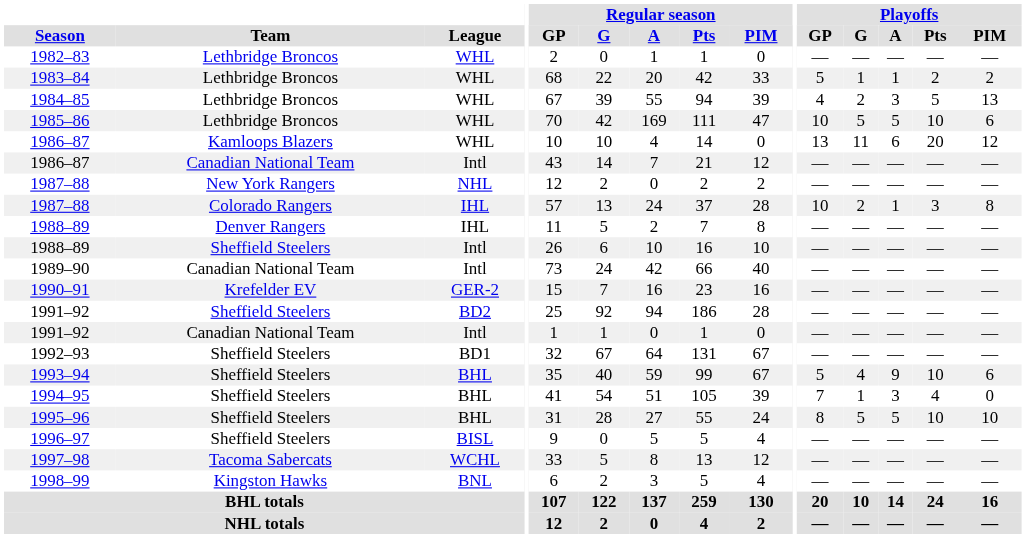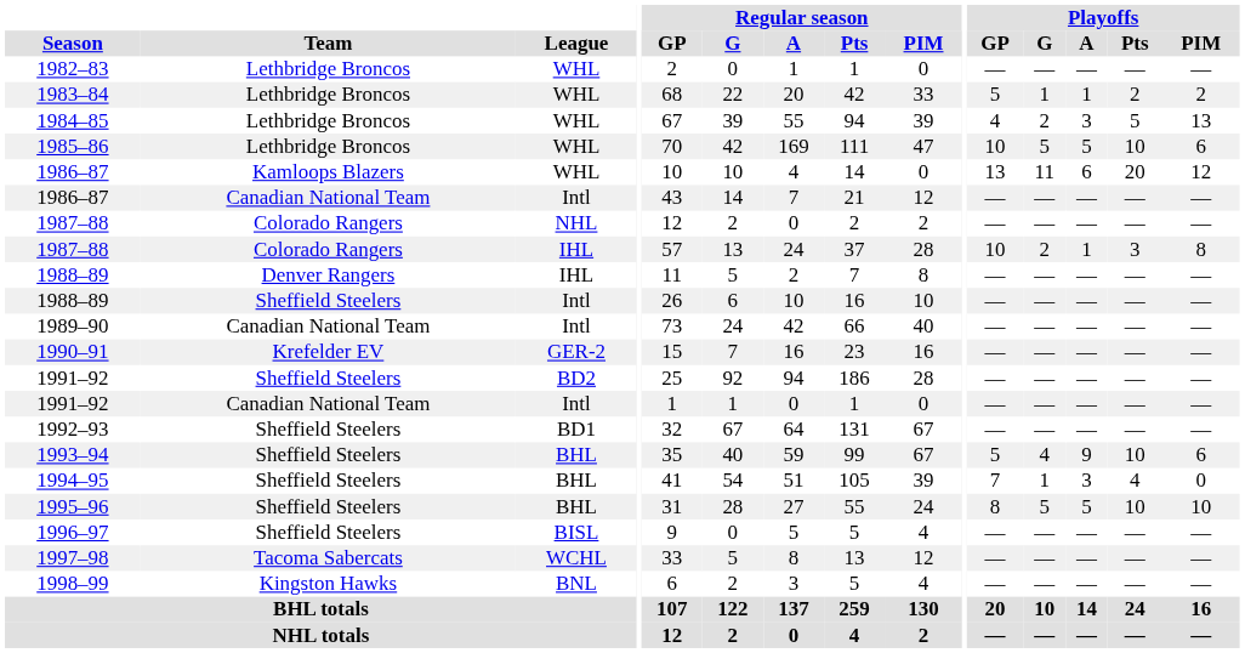1987–88 / NHL | Team: New York Rangers -> Colorado Rangers
